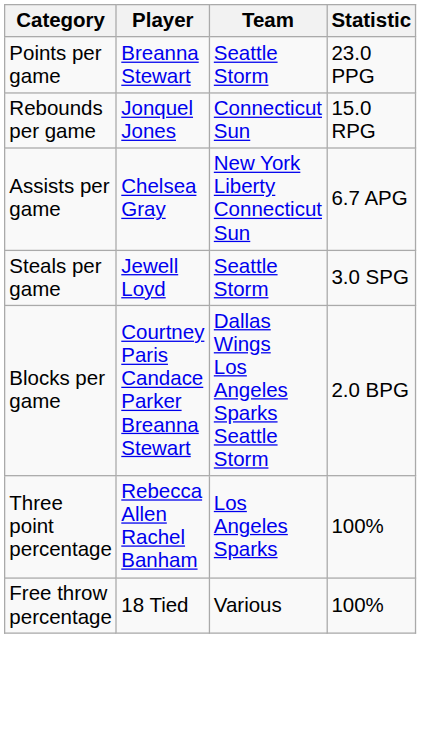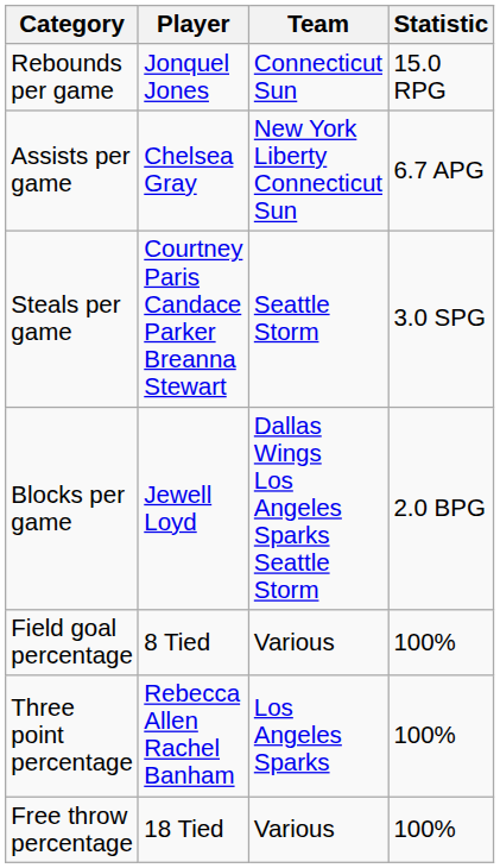- row: Points per game | Breanna Stewart | Seattle Storm | 23.0 PPG
Steals per game | Player: Jewell Loyd -> Courtney Paris Candace Parker Breanna Stewart
Blocks per game | Player: Courtney Paris Candace Parker Breanna Stewart -> Jewell Loyd
+ row: Field goal percentage | 8 Tied | Various | 100%
